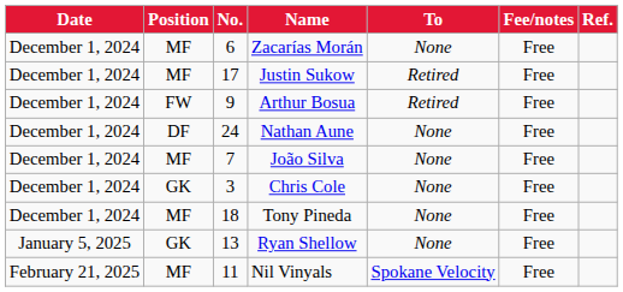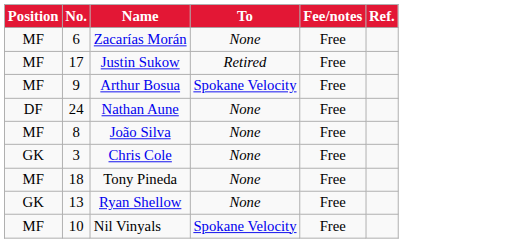- column: Date | December 1, 2024 | December 1, 2024 | December 1, 2024 | December 1, 2024 | December 1, 2024 | December 1, 2024 | December 1, 2024 | January 5, 2025 | February 21, 2025
Arthur Bosua | Position: FW -> MF
Arthur Bosua | To: Retired -> Spokane Velocity
João Silva | No.: 7 -> 8
Nil Vinyals | No.: 11 -> 10
